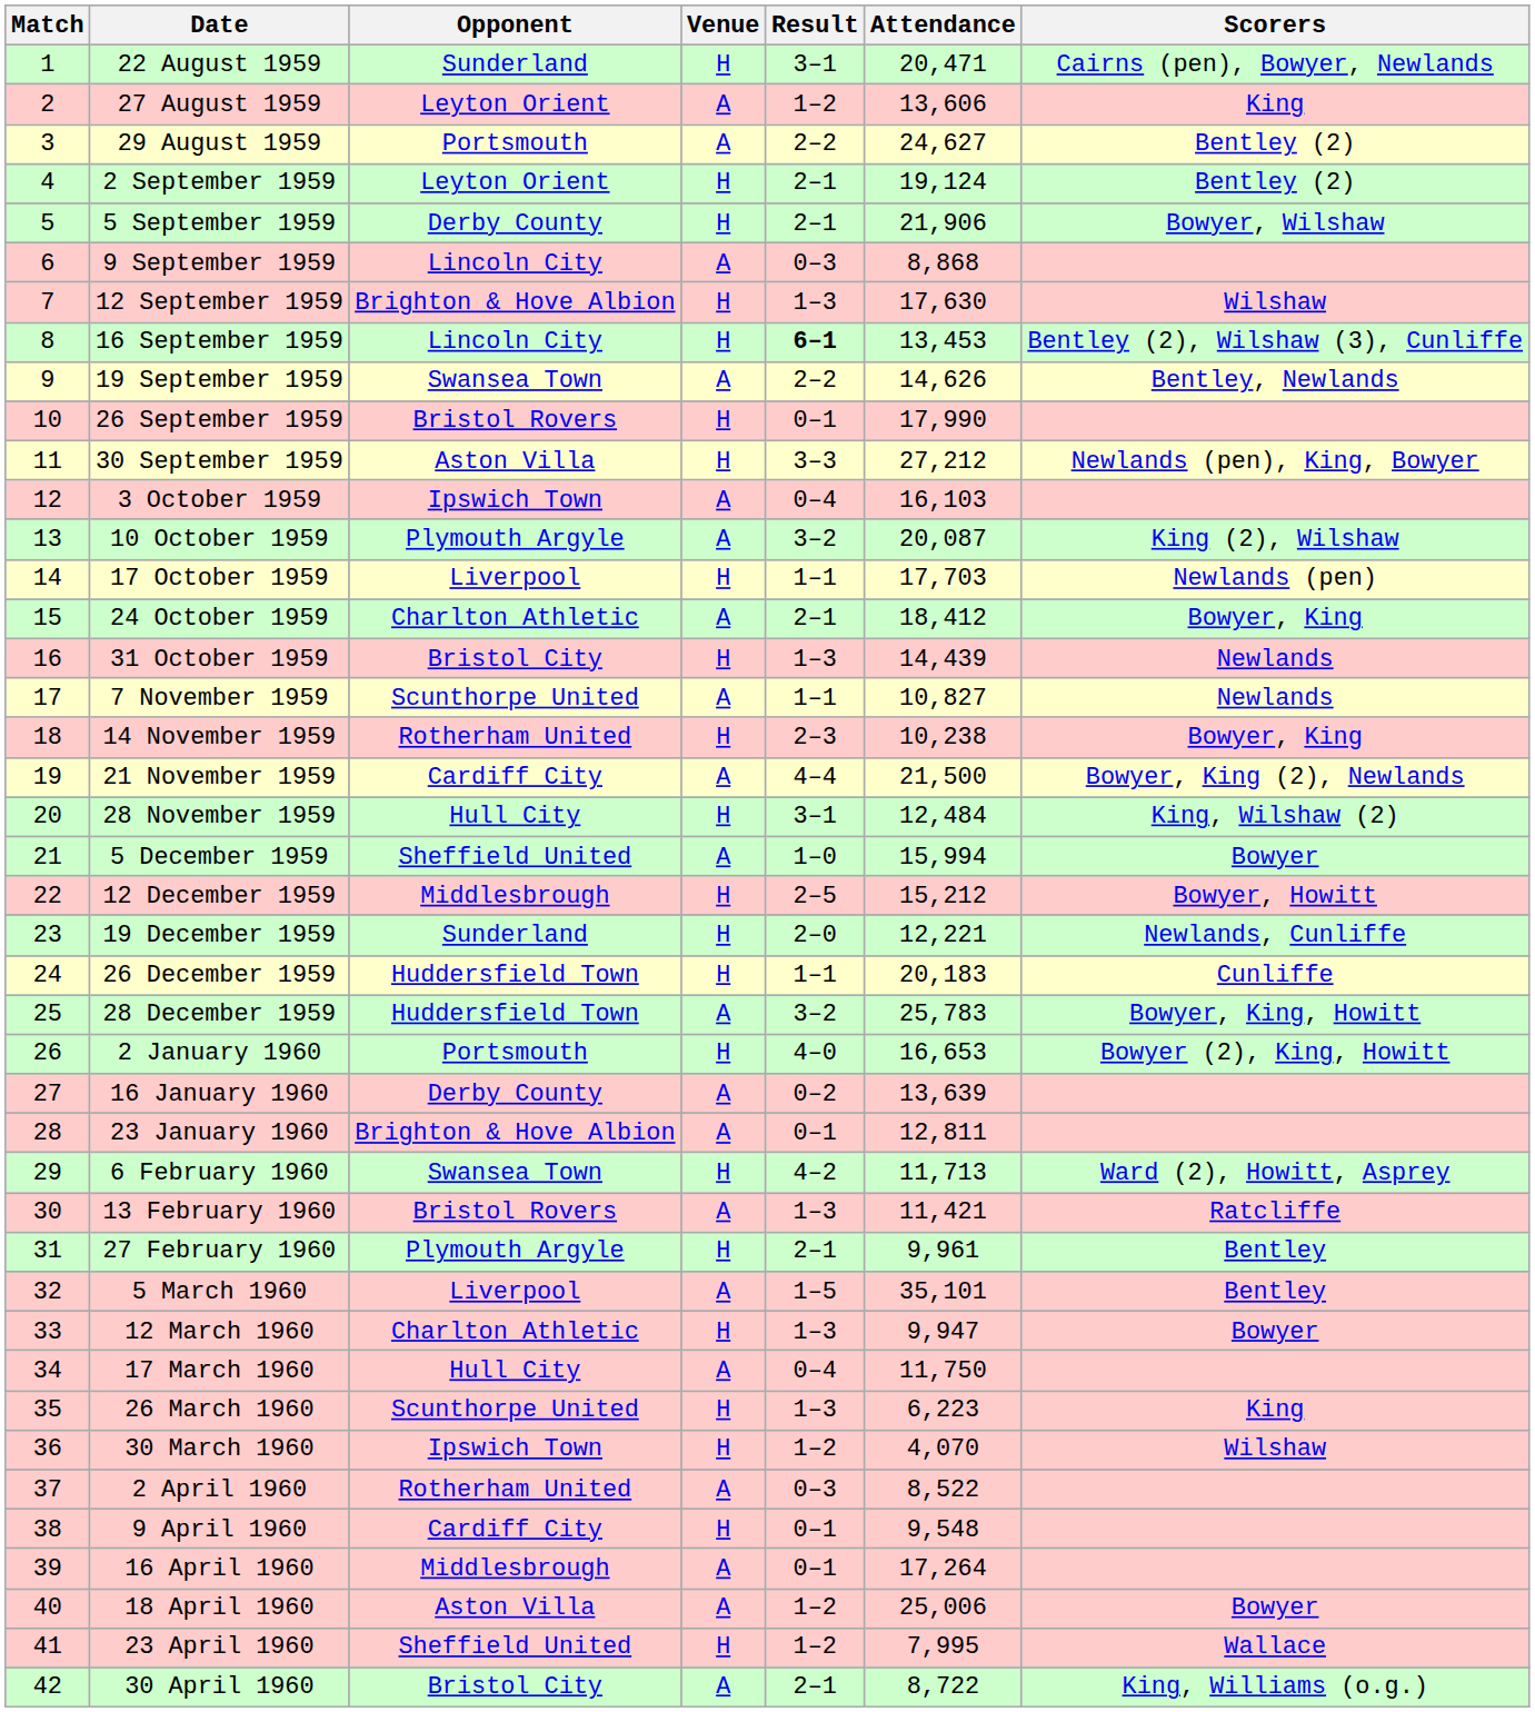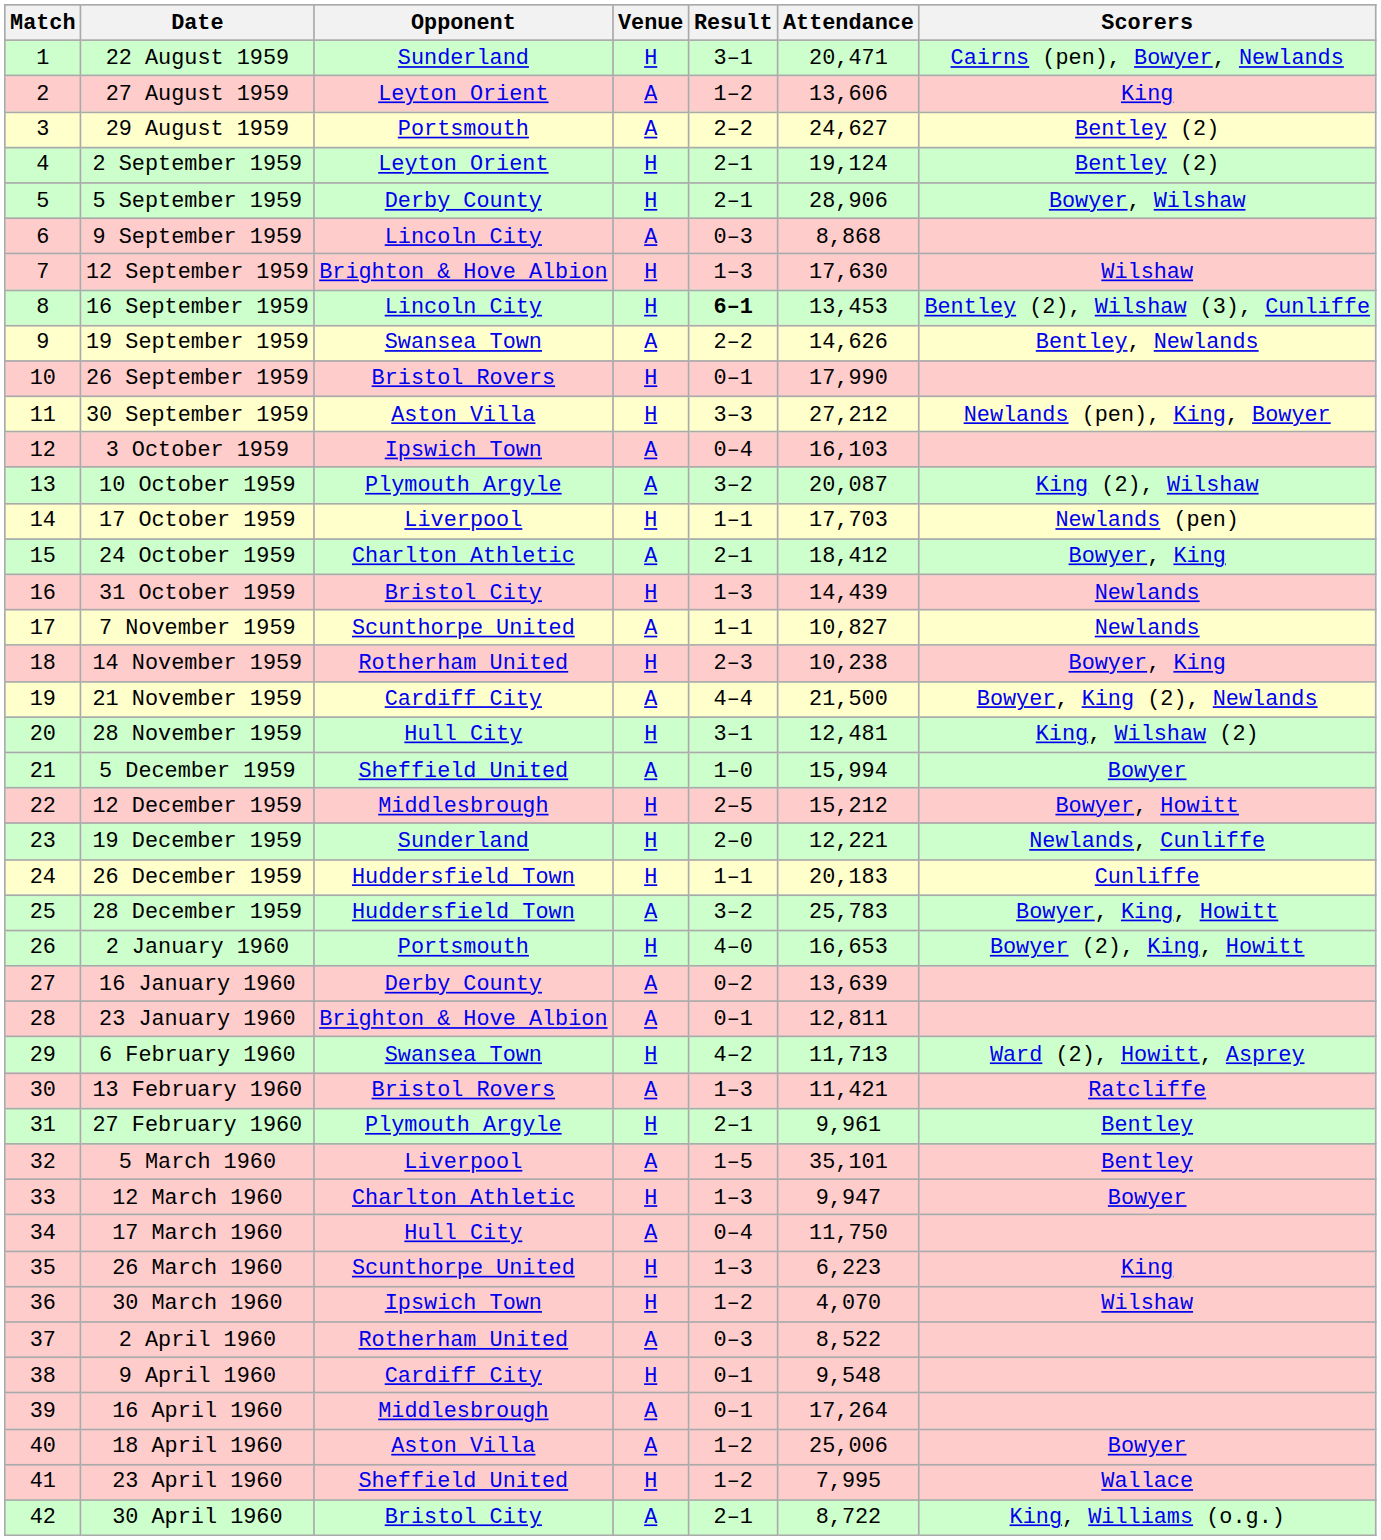5 September 1959 | Attendance: 21,906 -> 28,906
28 November 1959 | Attendance: 12,484 -> 12,481
